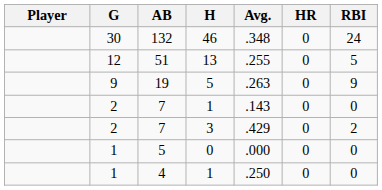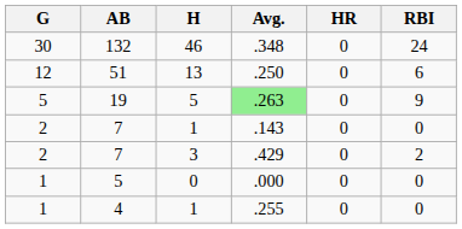- column: Player
51 | Avg.: .255 -> .250
51 | RBI: 5 -> 6
19 | G: 9 -> 5
19 | Avg.: no background -> lightgreen background
4 | Avg.: .250 -> .255
